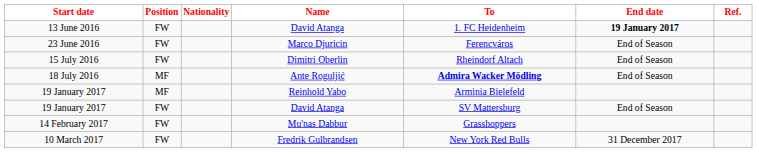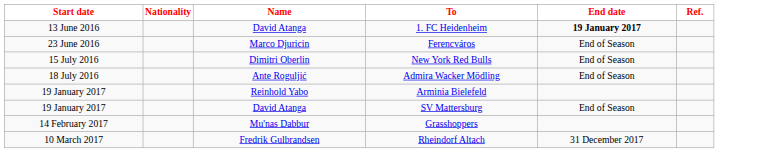- column: Position | FW | FW | FW | MF | MF | FW | FW | FW
15 July 2016 | To: Rheindorf Altach -> New York Red Bulls
18 July 2016 | To: bold -> normal
10 March 2017 | To: New York Red Bulls -> Rheindorf Altach
